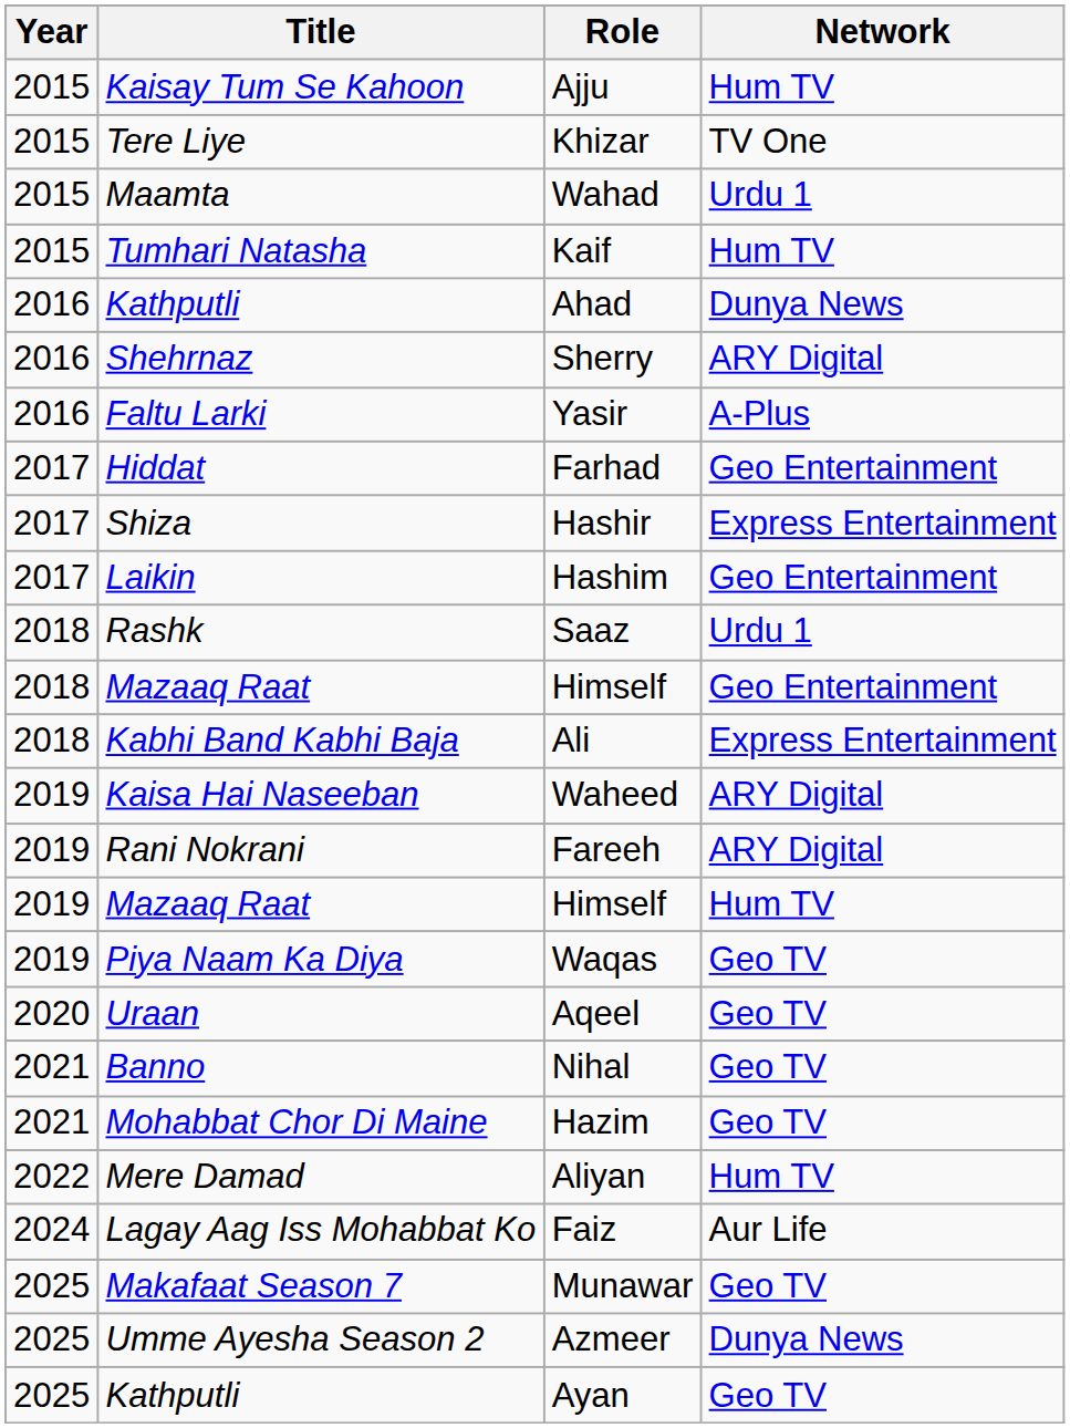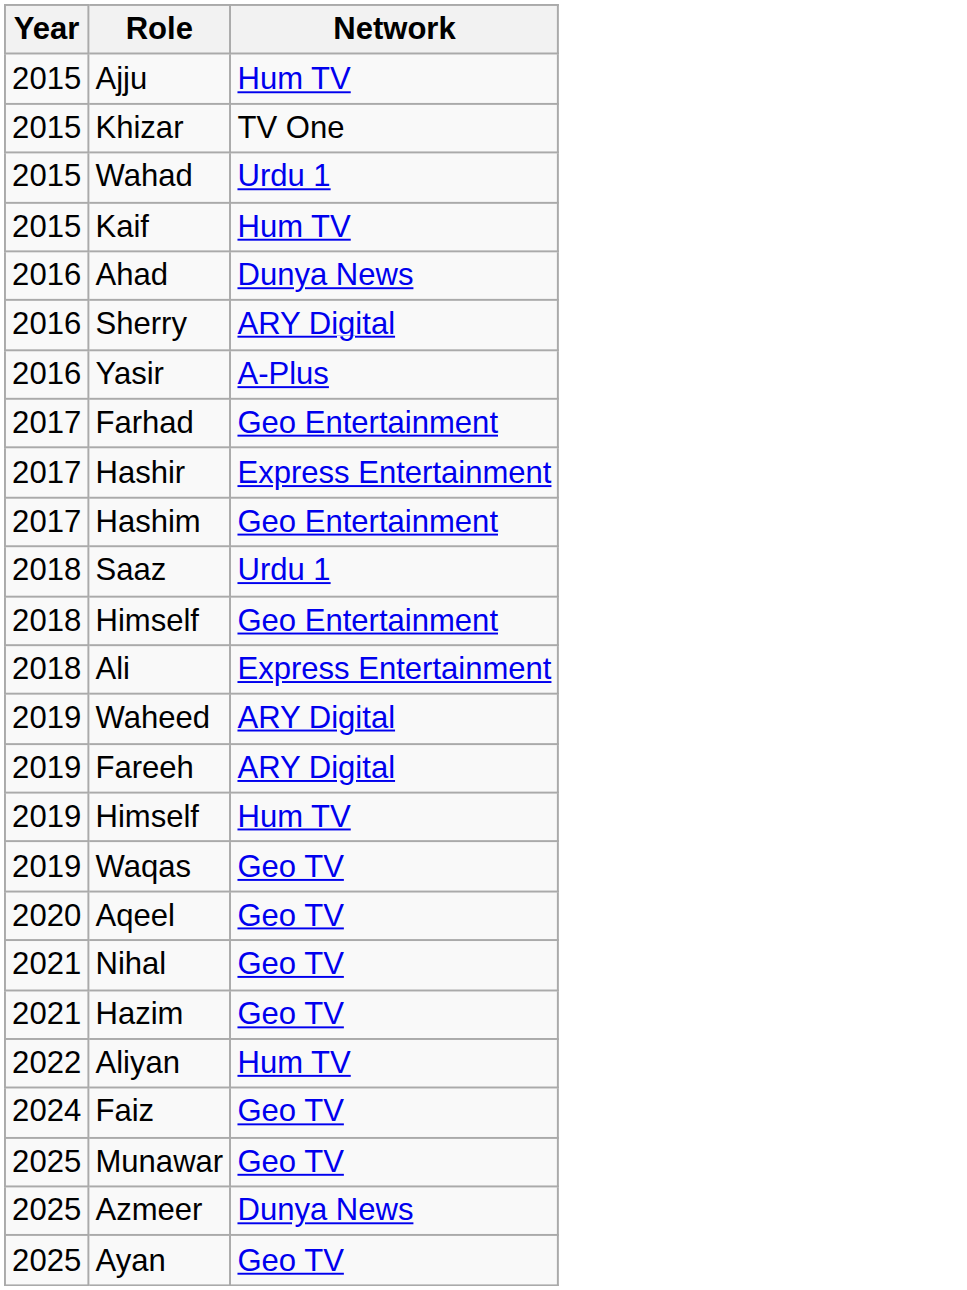- column: Title | Kaisay Tum Se Kahoon | Tere Liye | Maamta | Tumhari Natasha | Kathputli | Shehrnaz | Faltu Larki | Hiddat | Shiza | Laikin | Rashk | Mazaaq Raat | Kabhi Band Kabhi Baja | Kaisa Hai Naseeban | Rani Nokrani | Mazaaq Raat | Piya Naam Ka Diya | Uraan | Banno | Mohabbat Chor Di Maine | Mere Damad | Lagay Aag Iss Mohabbat Ko | Makafaat Season 7 | Umme Ayesha Season 2 | Kathputli
Faiz | Network: Aur Life -> Geo TV
